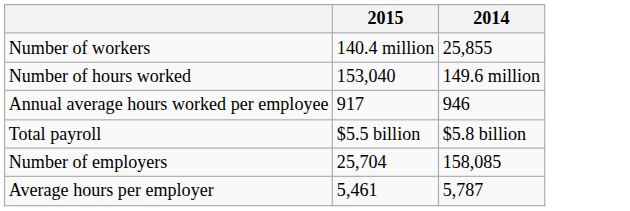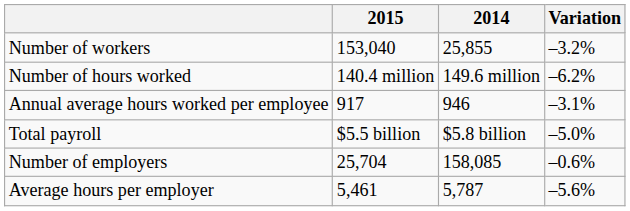+ column: Variation | –3.2% | –6.2% | –3.1% | –5.0% | –0.6% | –5.6%
Number of workers | 2015: 140.4 million -> 153,040
Number of hours worked | 2015: 153,040 -> 140.4 million
